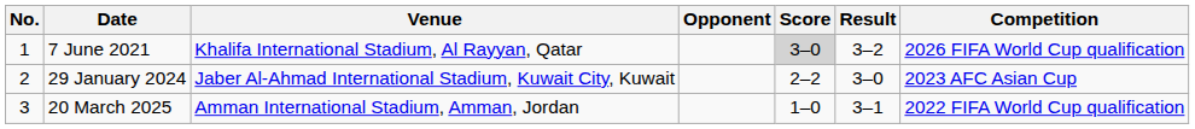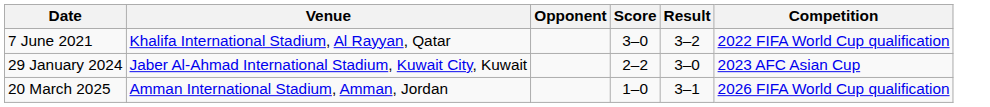- column: No. | 1 | 2 | 3
7 June 2021 | Score: lightgrey background -> no background
7 June 2021 | Competition: 2026 FIFA World Cup qualification -> 2022 FIFA World Cup qualification
20 March 2025 | Competition: 2022 FIFA World Cup qualification -> 2026 FIFA World Cup qualification
